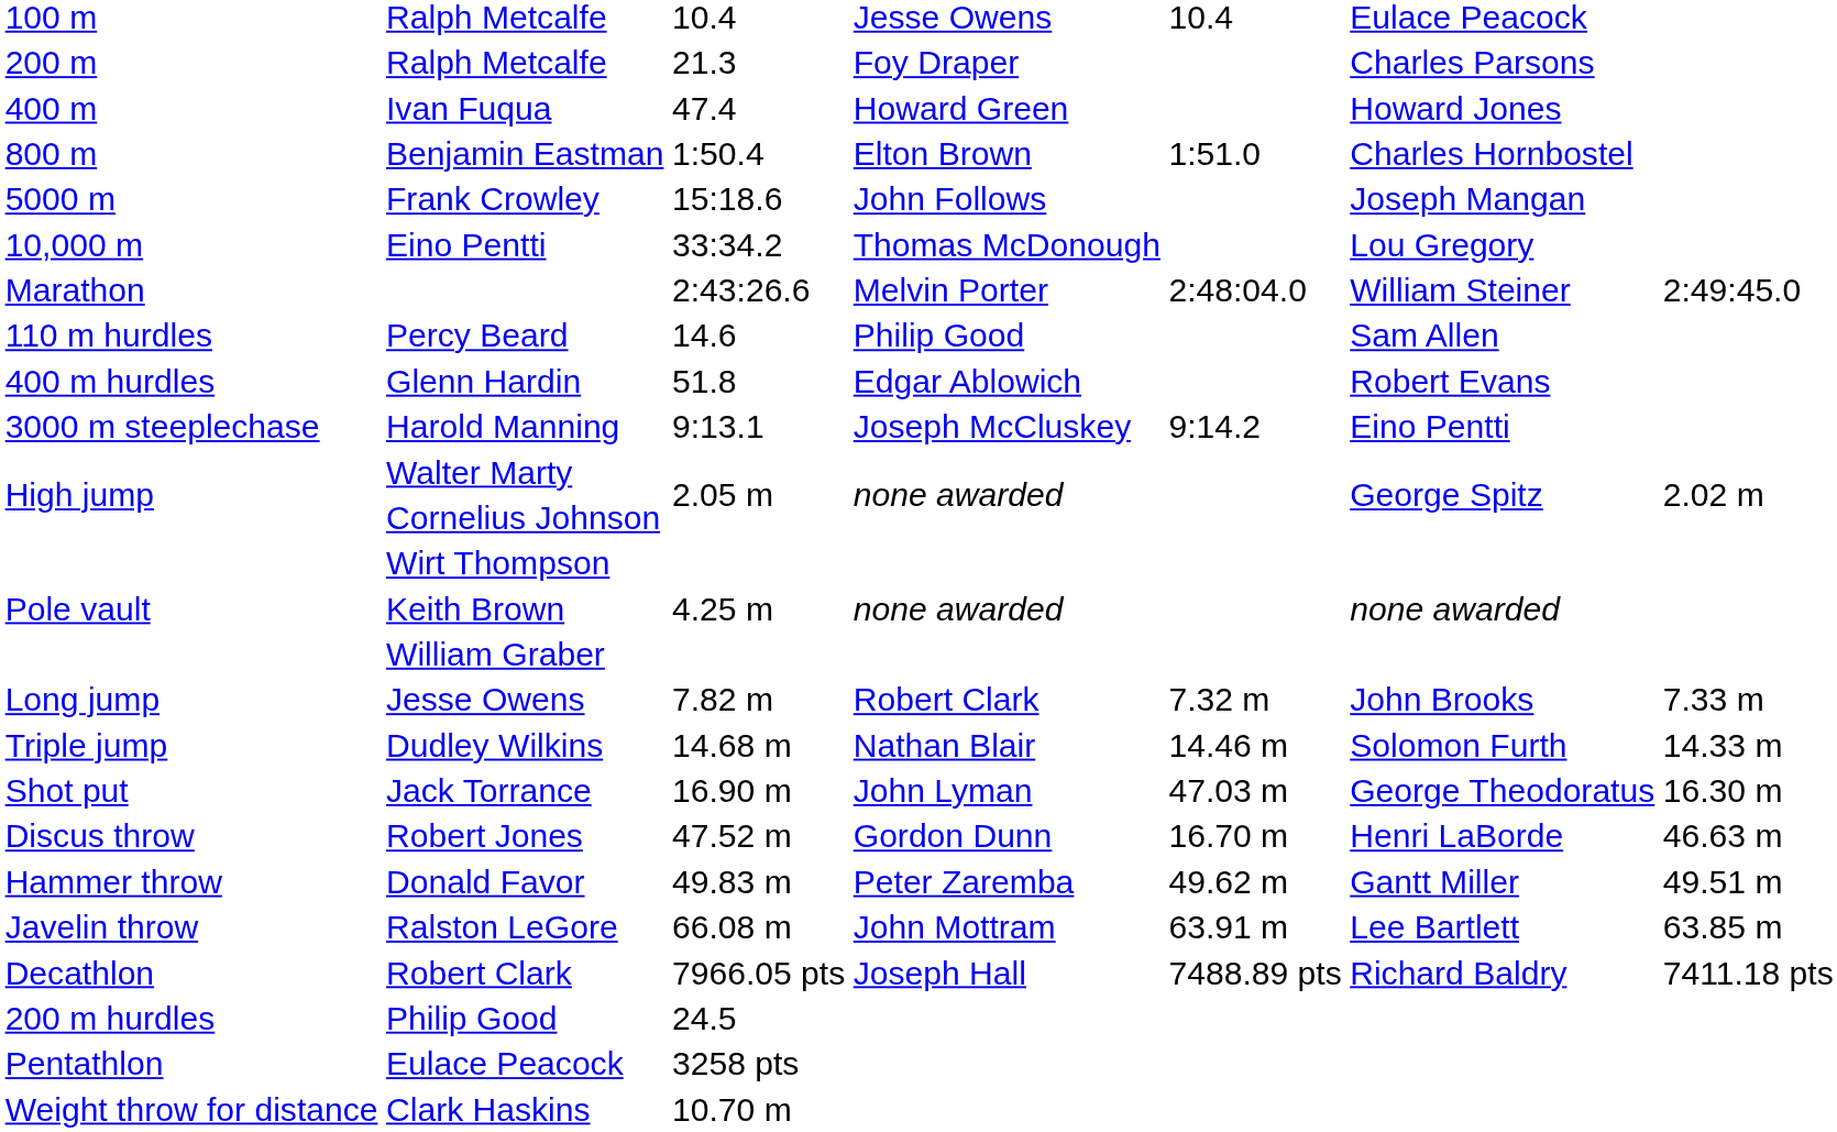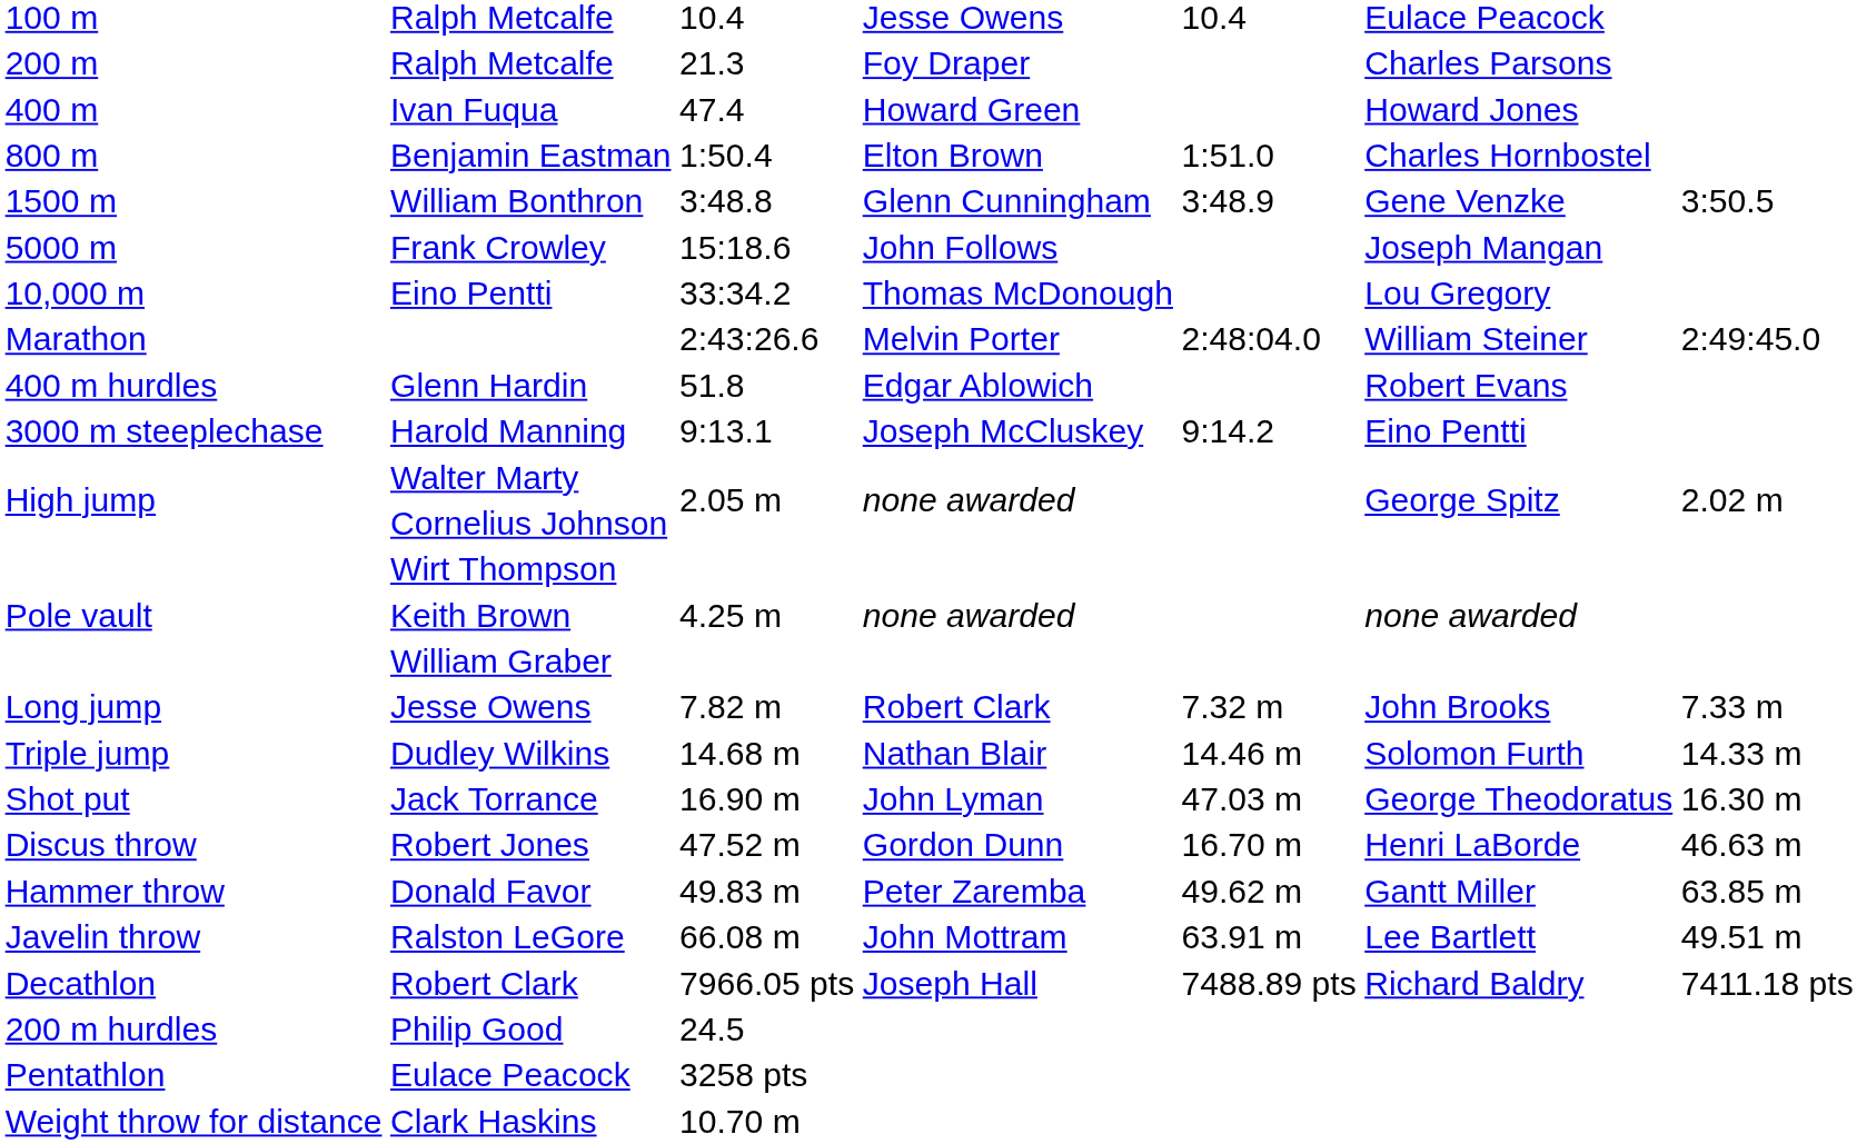+ row: 1500 m | William Bonthron | 3:48.8 | Glenn Cunningham | 3:48.9 | Gene Venzke | 3:50.5
- row: 110 m hurdles | Percy Beard | 14.6 | Philip Good | Sam Allen
Donald Favor | column 7: 49.51 m -> 63.85 m
Ralston LeGore | column 7: 63.85 m -> 49.51 m
